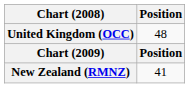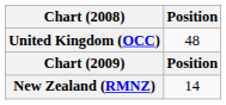New Zealand (RMNZ) | Position: 41 -> 14
